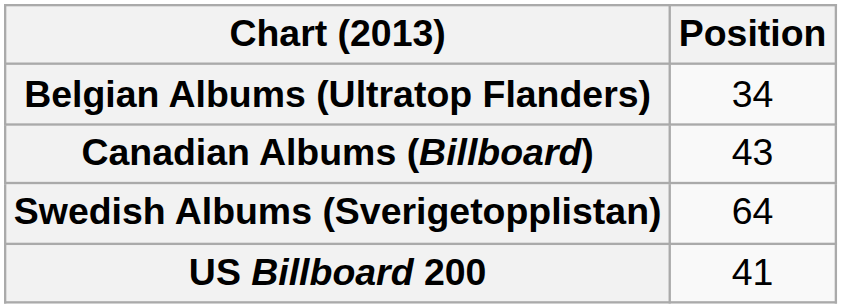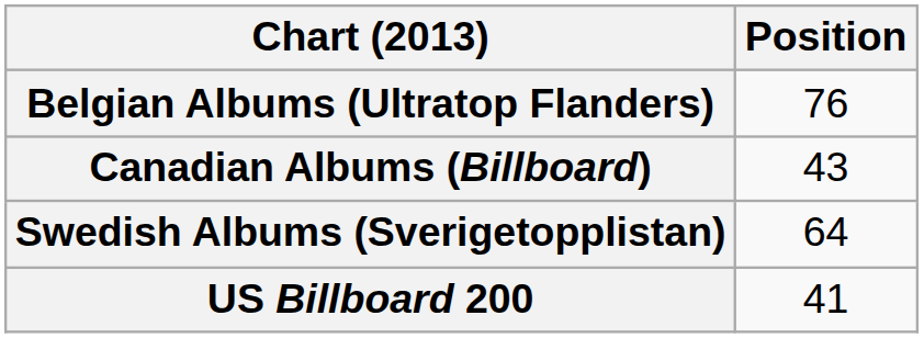Belgian Albums (Ultratop Flanders) | Position: 34 -> 76
